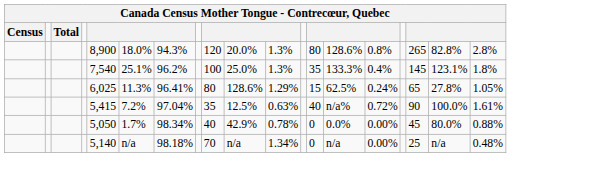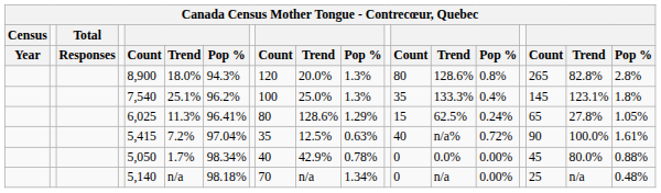+ row: Year | Responses | Count | Trend | Pop % | Count | Trend | Pop % | Count | Trend | Pop % | Count | Trend | Pop %
